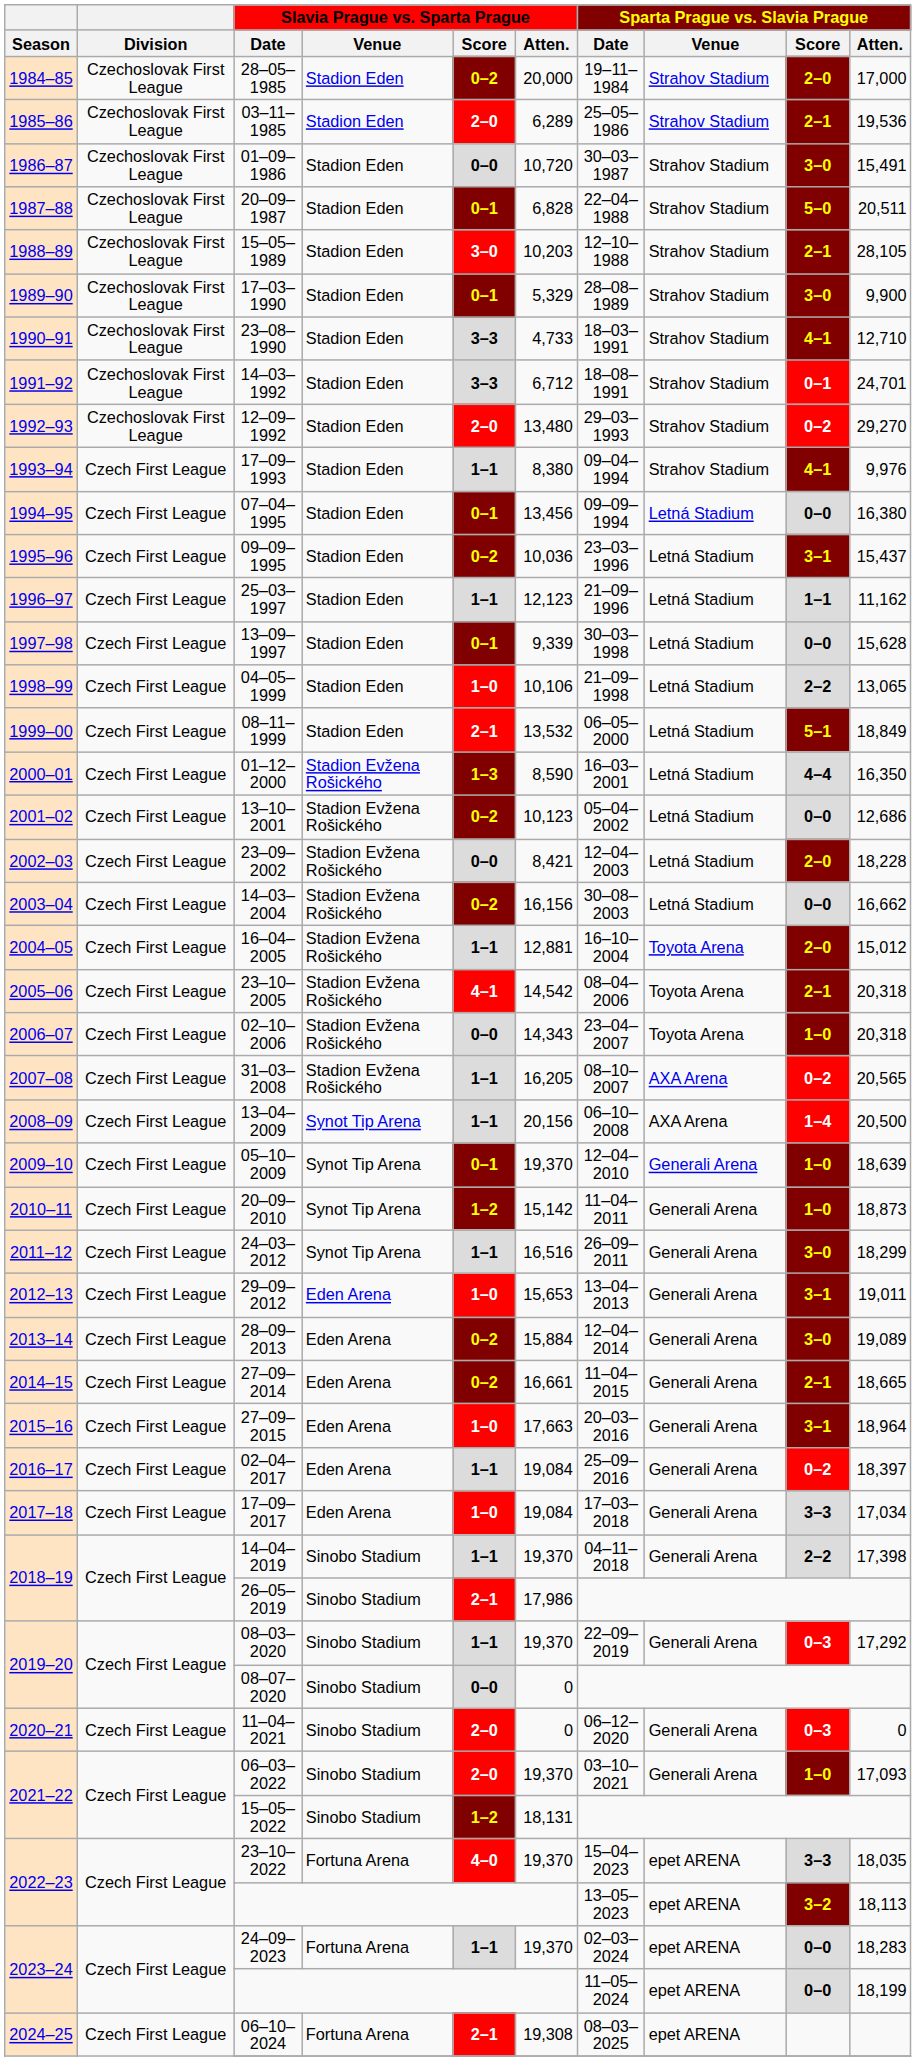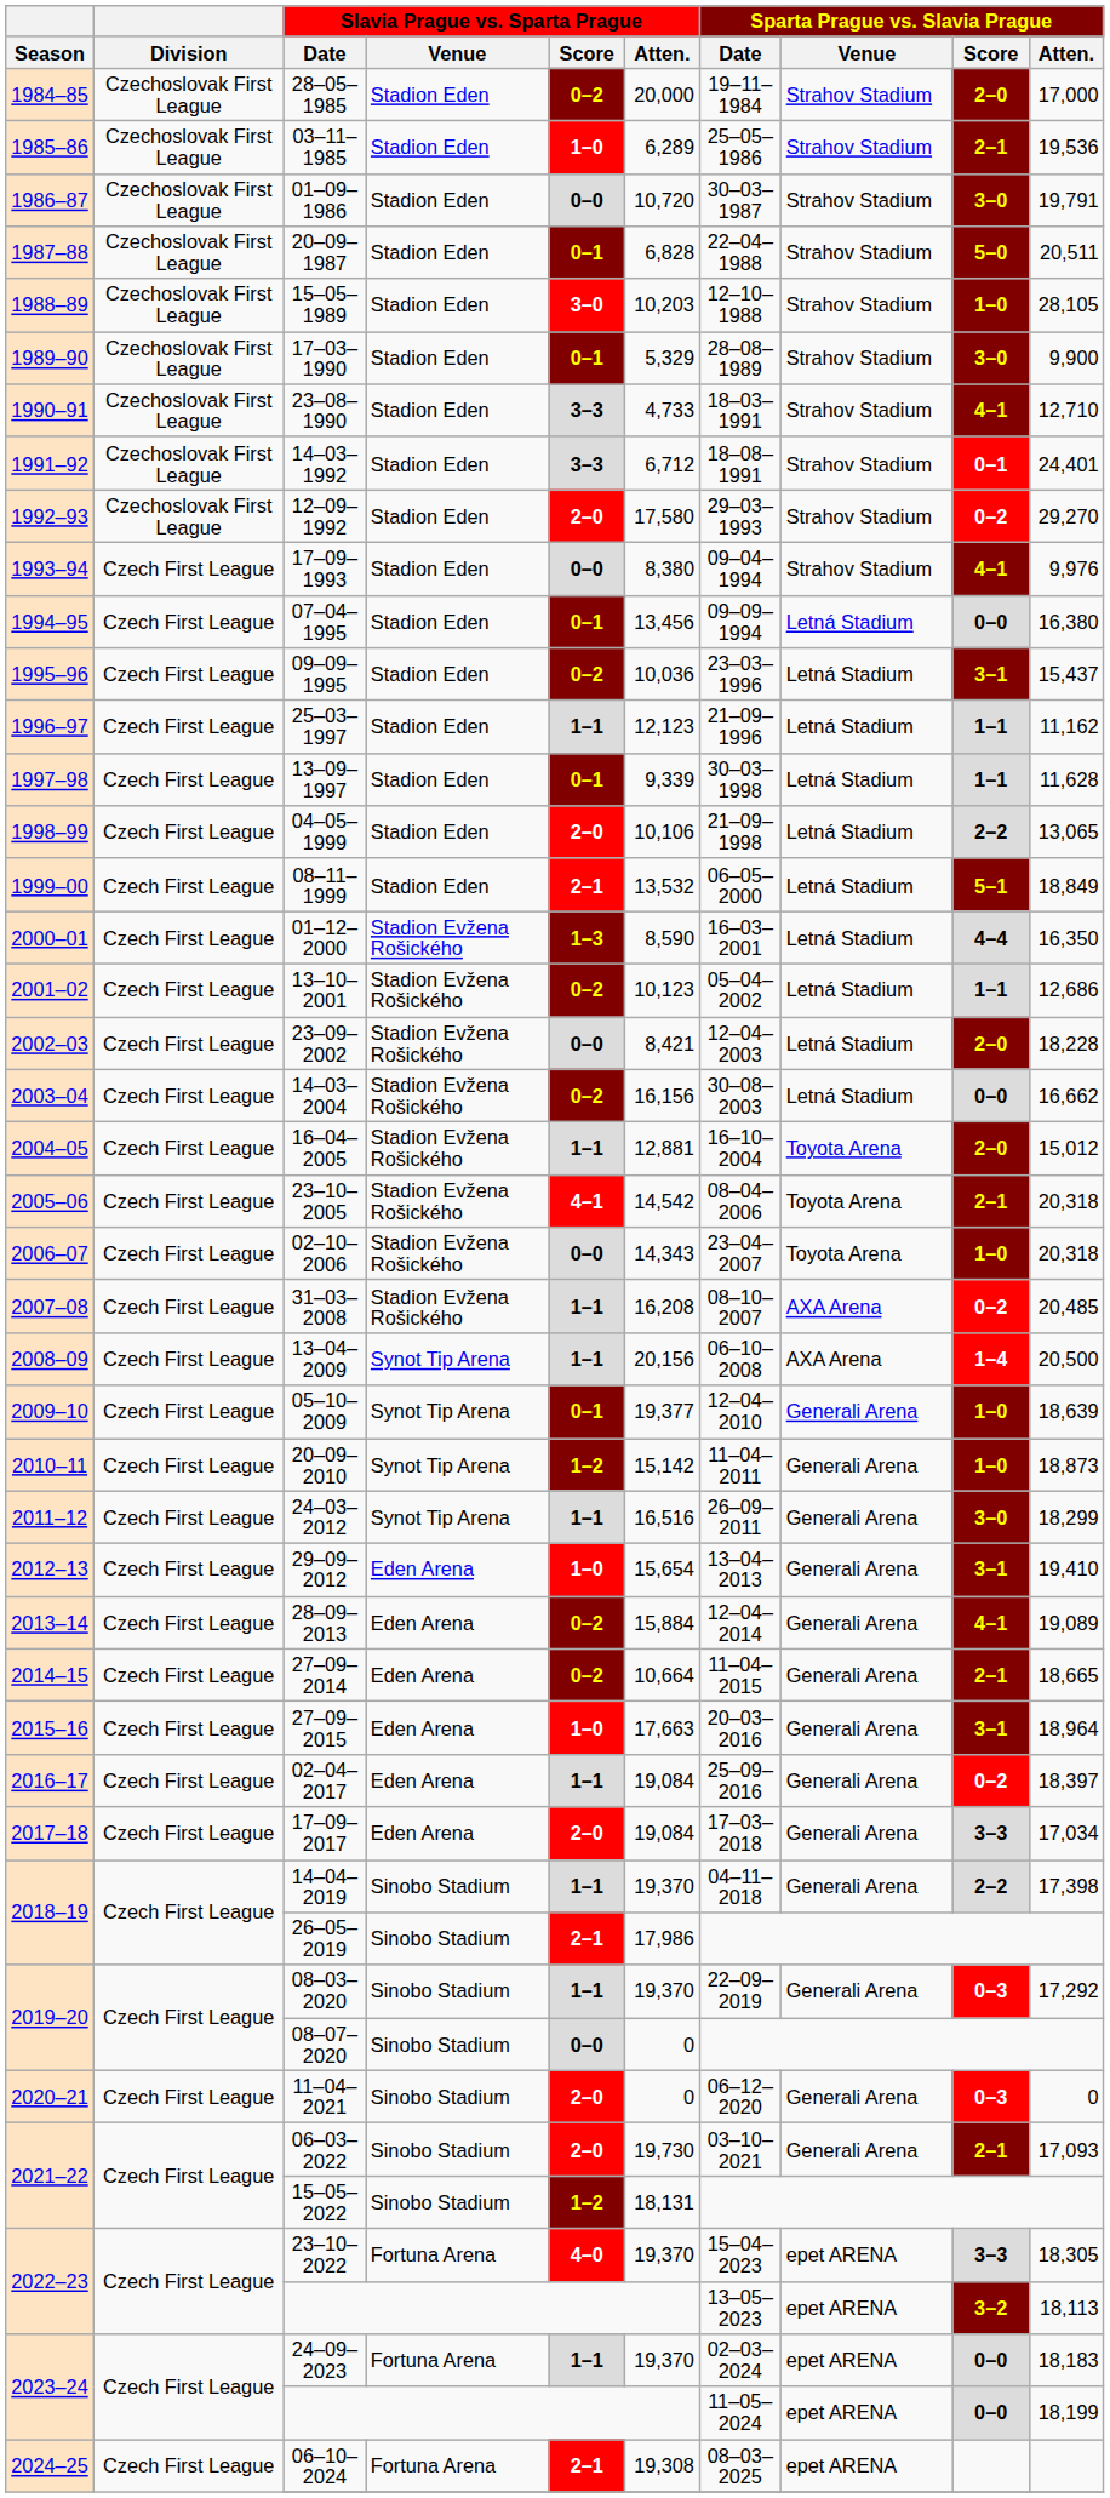03–11–1985 | Slavia Prague vs. Sparta Prague / Score: 2–0 -> 1–0
01–09–1986 | Sparta Prague vs. Slavia Prague / Atten.: 15,491 -> 19,791
15–05–1989 | Sparta Prague vs. Slavia Prague / Score: 2–1 -> 1–0
14–03–1992 | Sparta Prague vs. Slavia Prague / Atten.: 24,701 -> 24,401
12–09–1992 | Slavia Prague vs. Sparta Prague / Atten.: 13,480 -> 17,580
17–09–1993 | Slavia Prague vs. Sparta Prague / Score: 1–1 -> 0–0
13–09–1997 | Sparta Prague vs. Slavia Prague / Score: 0–0 -> 1–1
13–09–1997 | Sparta Prague vs. Slavia Prague / Atten.: 15,628 -> 11,628
04–05–1999 | Slavia Prague vs. Sparta Prague / Score: 1–0 -> 2–0
13–10–2001 | Sparta Prague vs. Slavia Prague / Score: 0–0 -> 1–1
31–03–2008 | Slavia Prague vs. Sparta Prague / Atten.: 16,205 -> 16,208
31–03–2008 | Sparta Prague vs. Slavia Prague / Atten.: 20,565 -> 20,485
05–10–2009 | Slavia Prague vs. Sparta Prague / Atten.: 19,370 -> 19,377
29–09–2012 | Slavia Prague vs. Sparta Prague / Atten.: 15,653 -> 15,654
29–09–2012 | Sparta Prague vs. Slavia Prague / Atten.: 19,011 -> 19,410
28–09–2013 | Sparta Prague vs. Slavia Prague / Score: 3–0 -> 4–1
27–09–2014 | Slavia Prague vs. Sparta Prague / Atten.: 16,661 -> 10,664
17–09–2017 | Slavia Prague vs. Sparta Prague / Score: 1–0 -> 2–0
06–03–2022 | Slavia Prague vs. Sparta Prague / Atten.: 19,370 -> 19,730
06–03–2022 | Sparta Prague vs. Slavia Prague / Score: 1–0 -> 2–1
23–10–2022 | Sparta Prague vs. Slavia Prague / Atten.: 18,035 -> 18,305
24–09–2023 | Sparta Prague vs. Slavia Prague / Atten.: 18,283 -> 18,183
